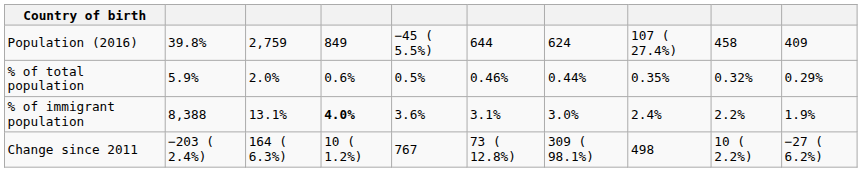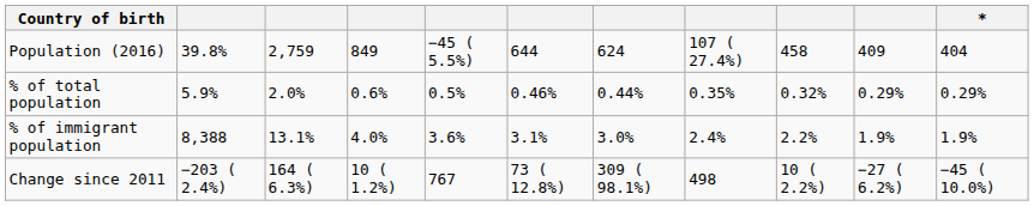+ column: * | 404 | 0.29% | 1.9% | −45 ( 10.0%)
% of immigrant population | column 4: bold -> normal
